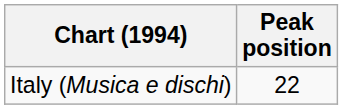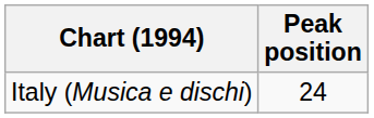Italy (Musica e dischi) | Peak position: 22 -> 24
